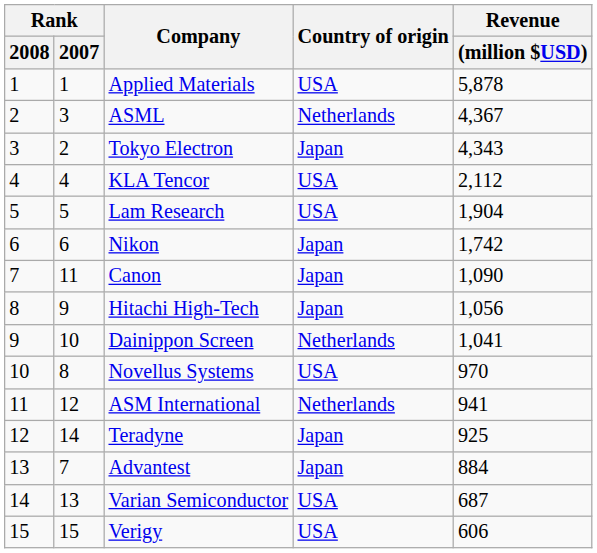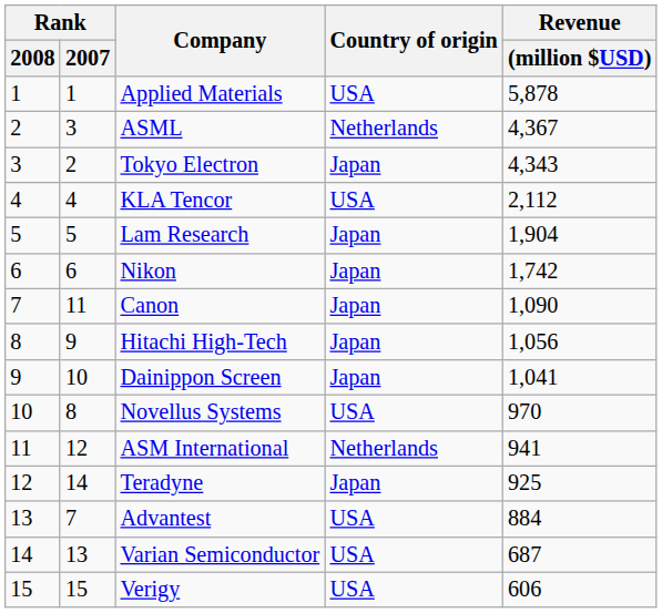Lam Research | Country of origin: USA -> Japan
Dainippon Screen | Country of origin: Netherlands -> Japan
Advantest | Country of origin: Japan -> USA
